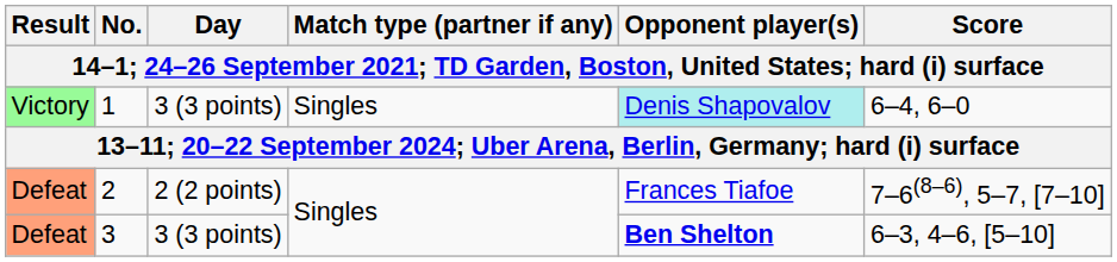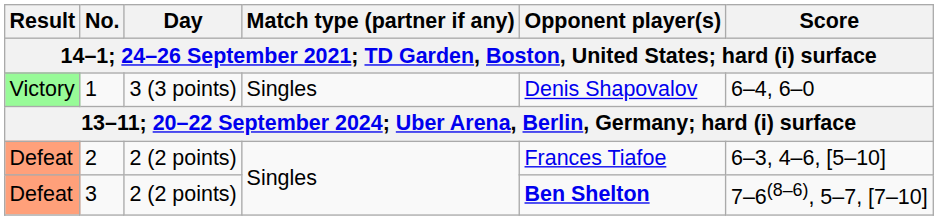1 | Opponent player(s): paleturquoise background -> no background
2 | Score: 7–6(8–6), 5–7, [7–10] -> 6–3, 4–6, [5–10]
3 | Day: 3 (3 points) -> 2 (2 points)
3 | Score: 6–3, 4–6, [5–10] -> 7–6(8–6), 5–7, [7–10]
